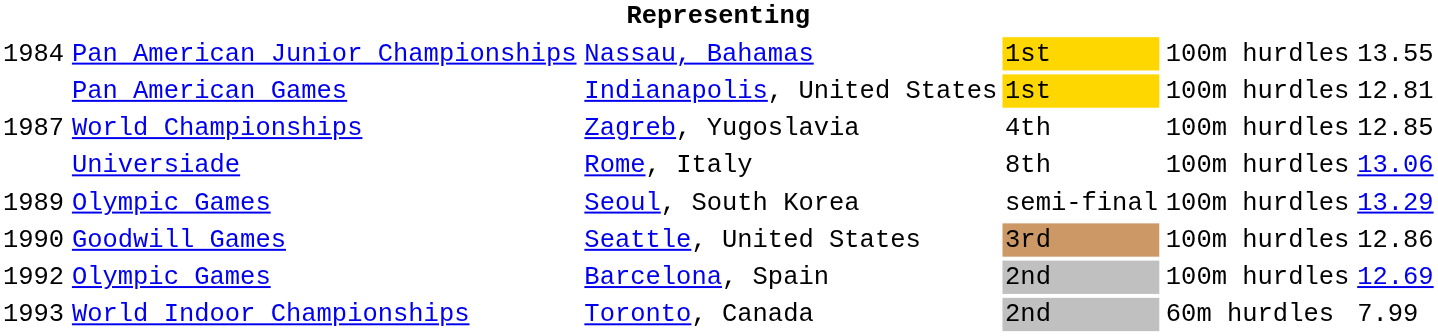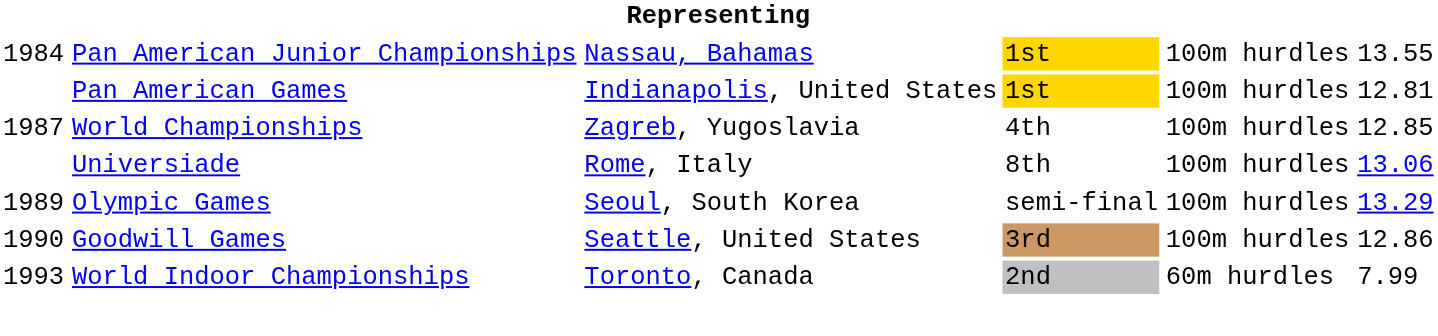- row: 1992 | Olympic Games | Barcelona, Spain | 2nd | 100m hurdles | 12.69
